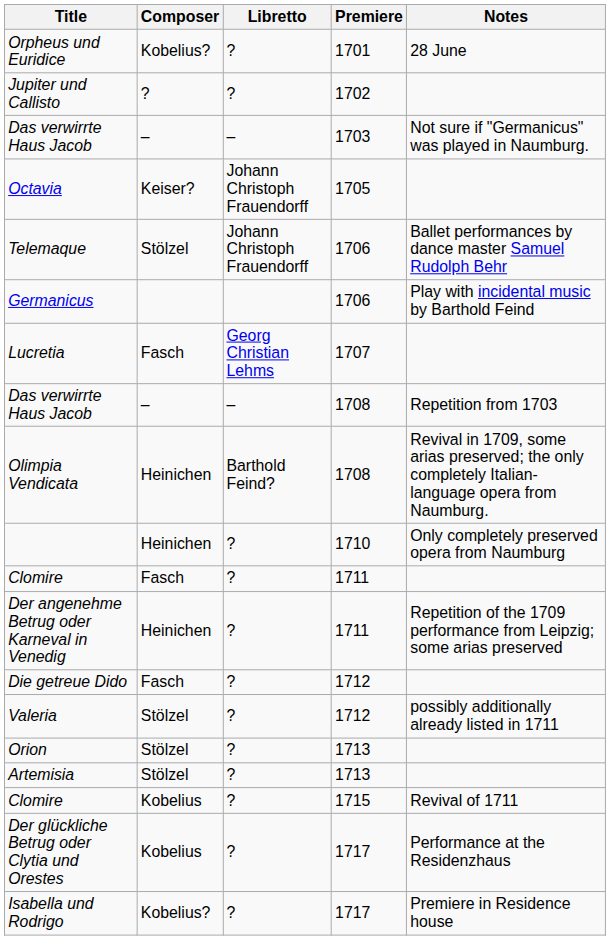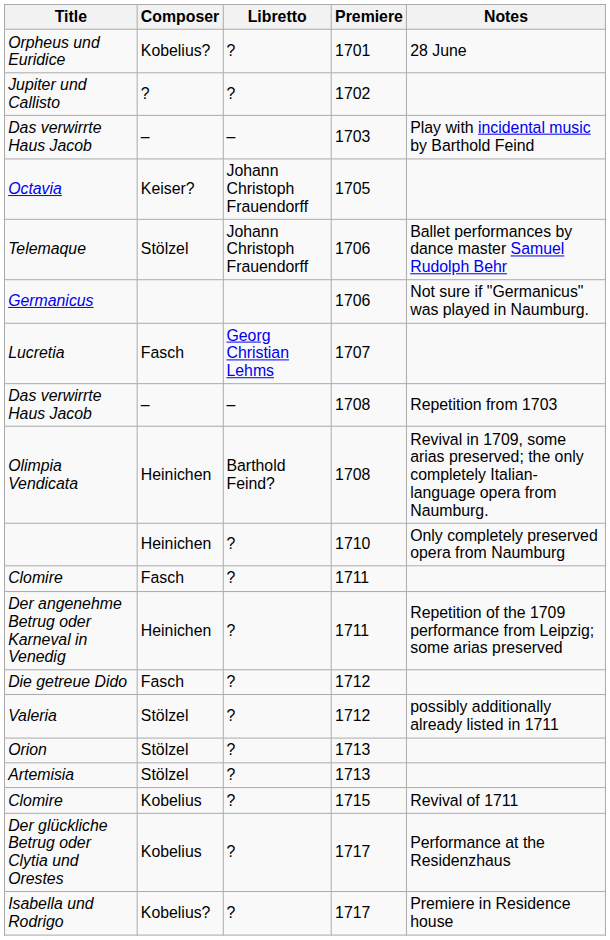Das verwirrte Haus Jacob / 1703 | Notes: Not sure if "Germanicus" was played in Naumburg. -> Play with incidental music by Barthold Feind
Germanicus | Notes: Play with incidental music by Barthold Feind -> Not sure if "Germanicus" was played in Naumburg.
